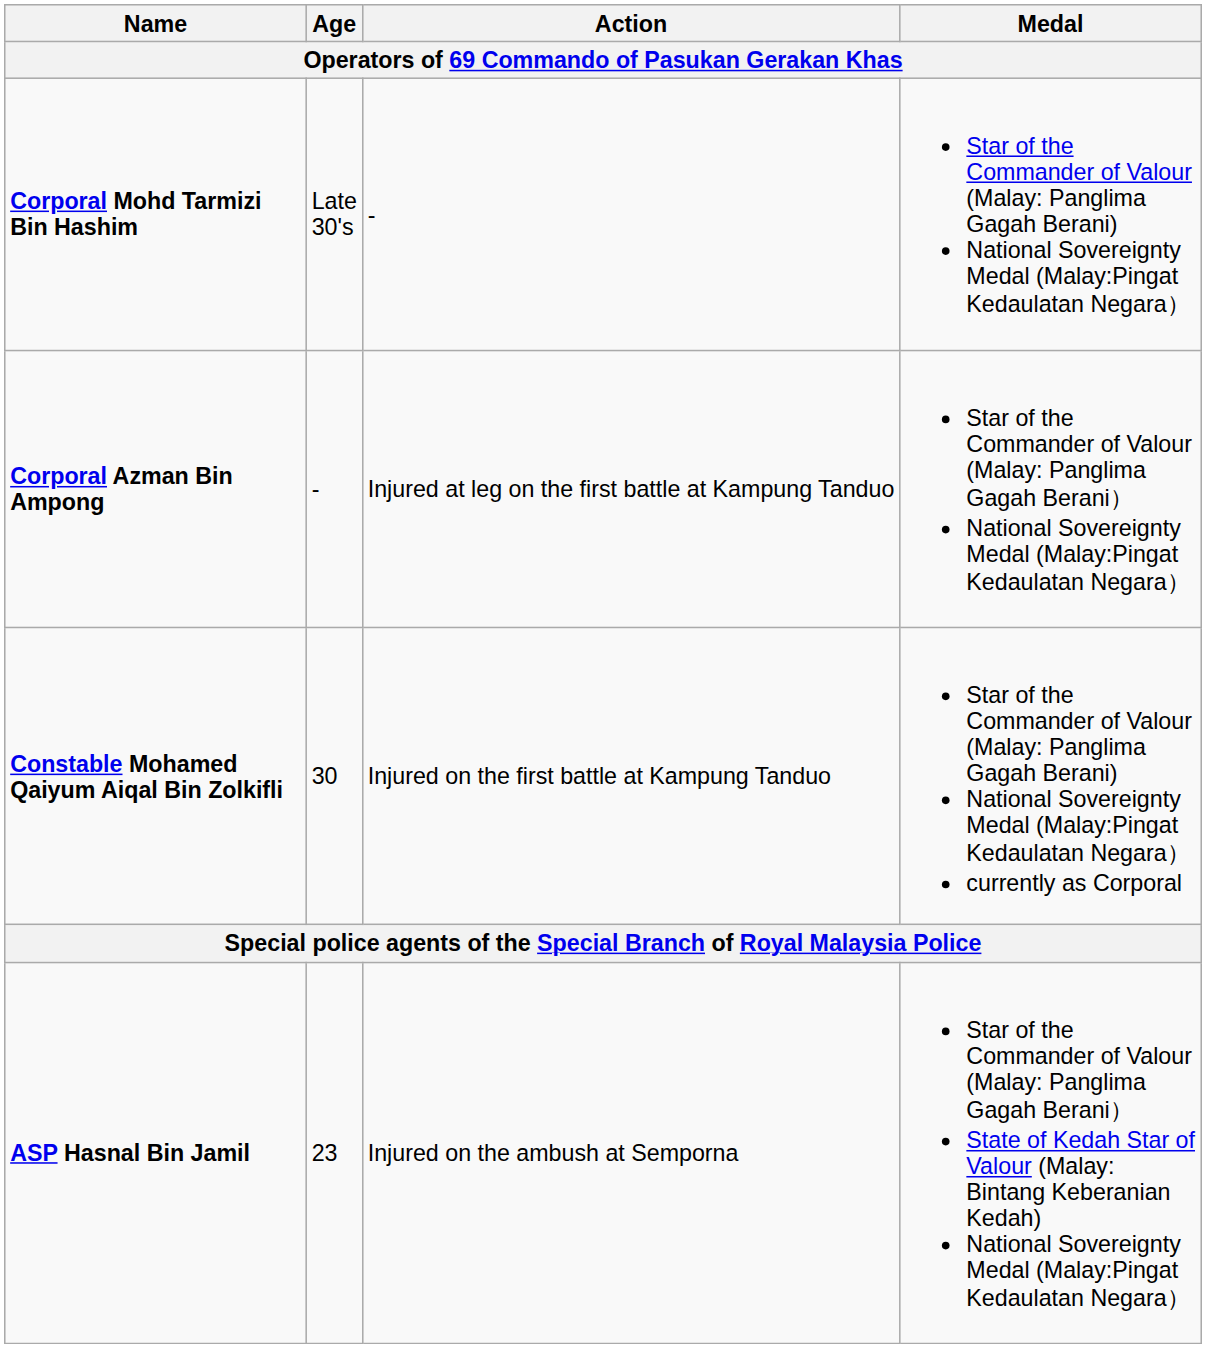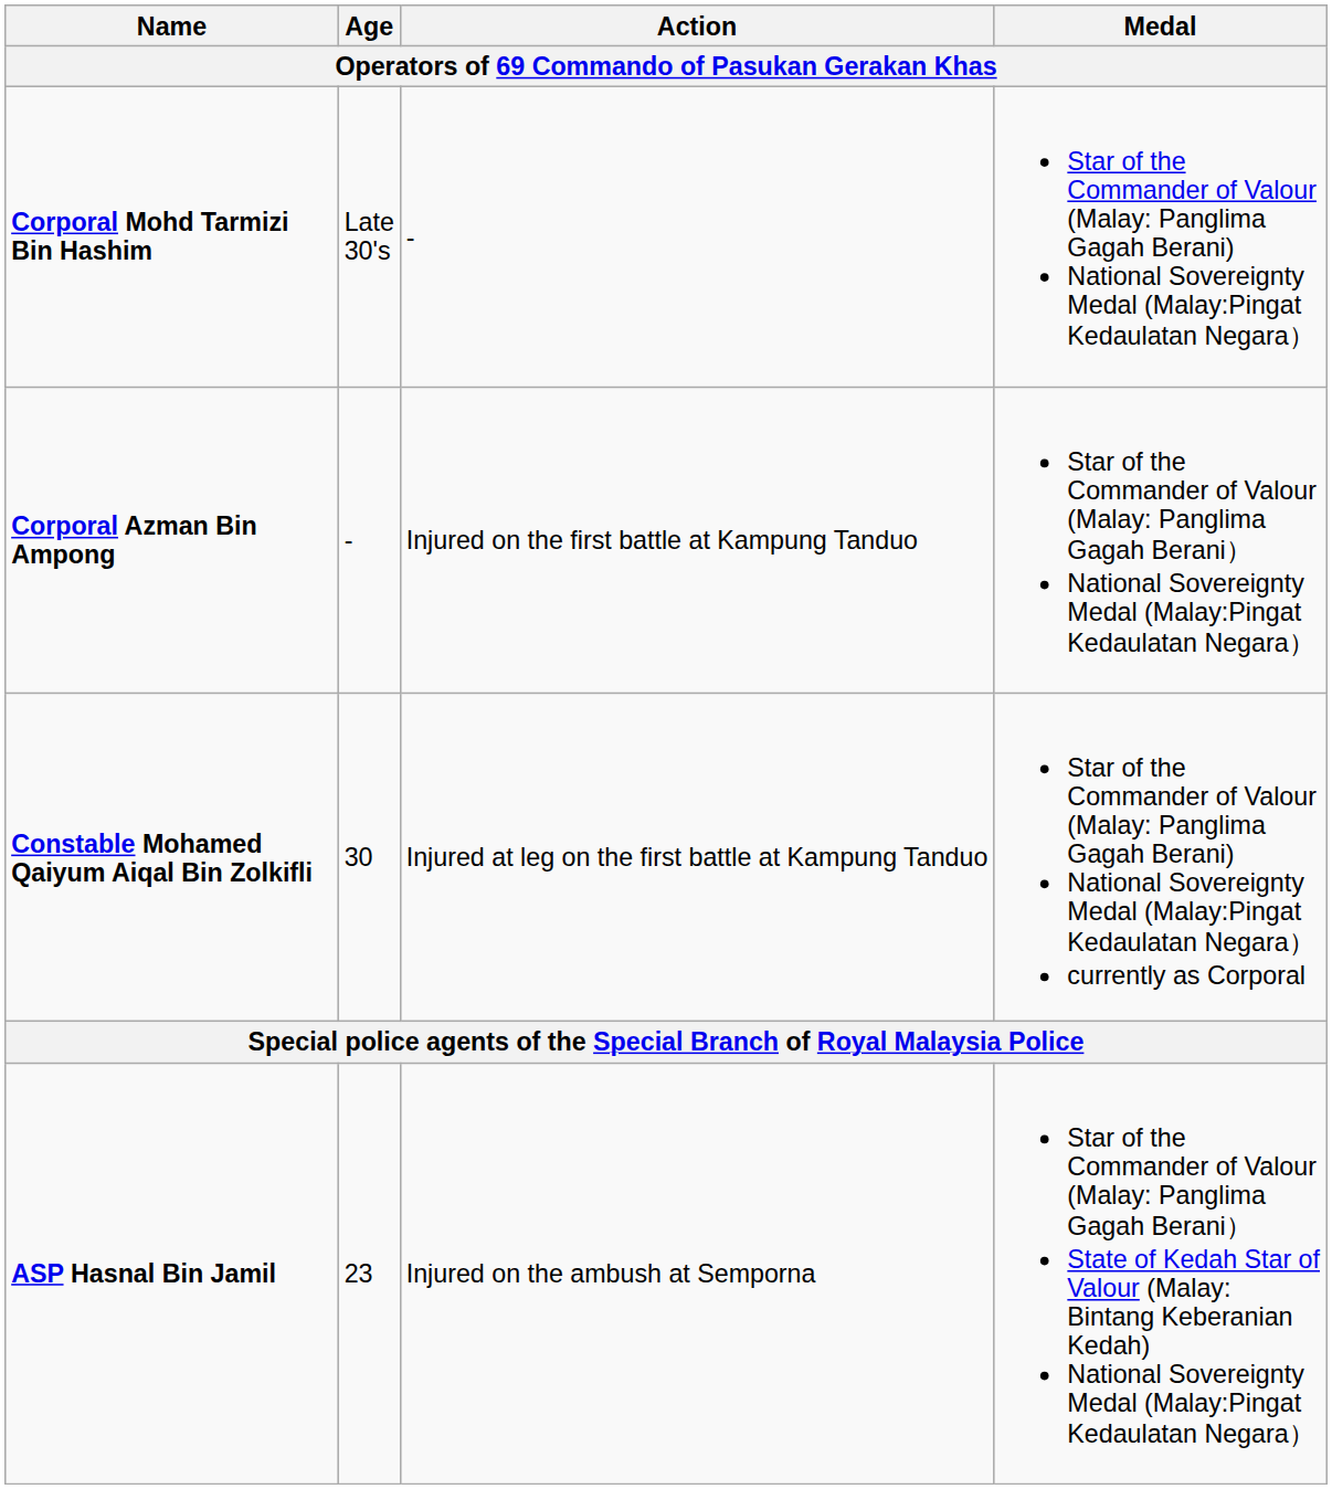Corporal Azman Bin Ampong | Action: Injured at leg on the first battle at Kampung Tanduo -> Injured on the first battle at Kampung Tanduo
Constable Mohamed Qaiyum Aiqal Bin Zolkifli | Action: Injured on the first battle at Kampung Tanduo -> Injured at leg on the first battle at Kampung Tanduo
